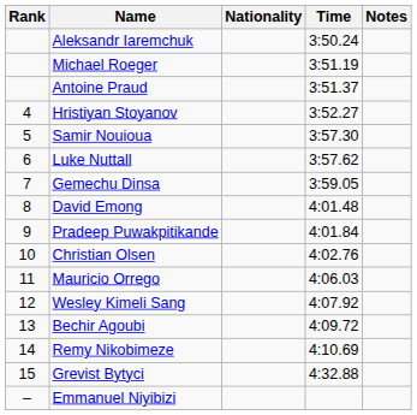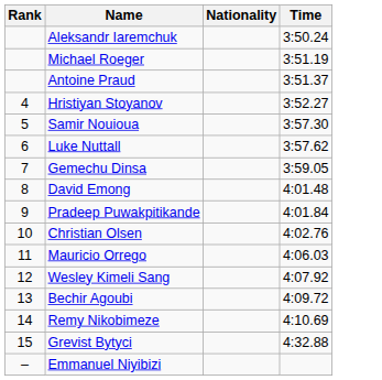- column: Notes
